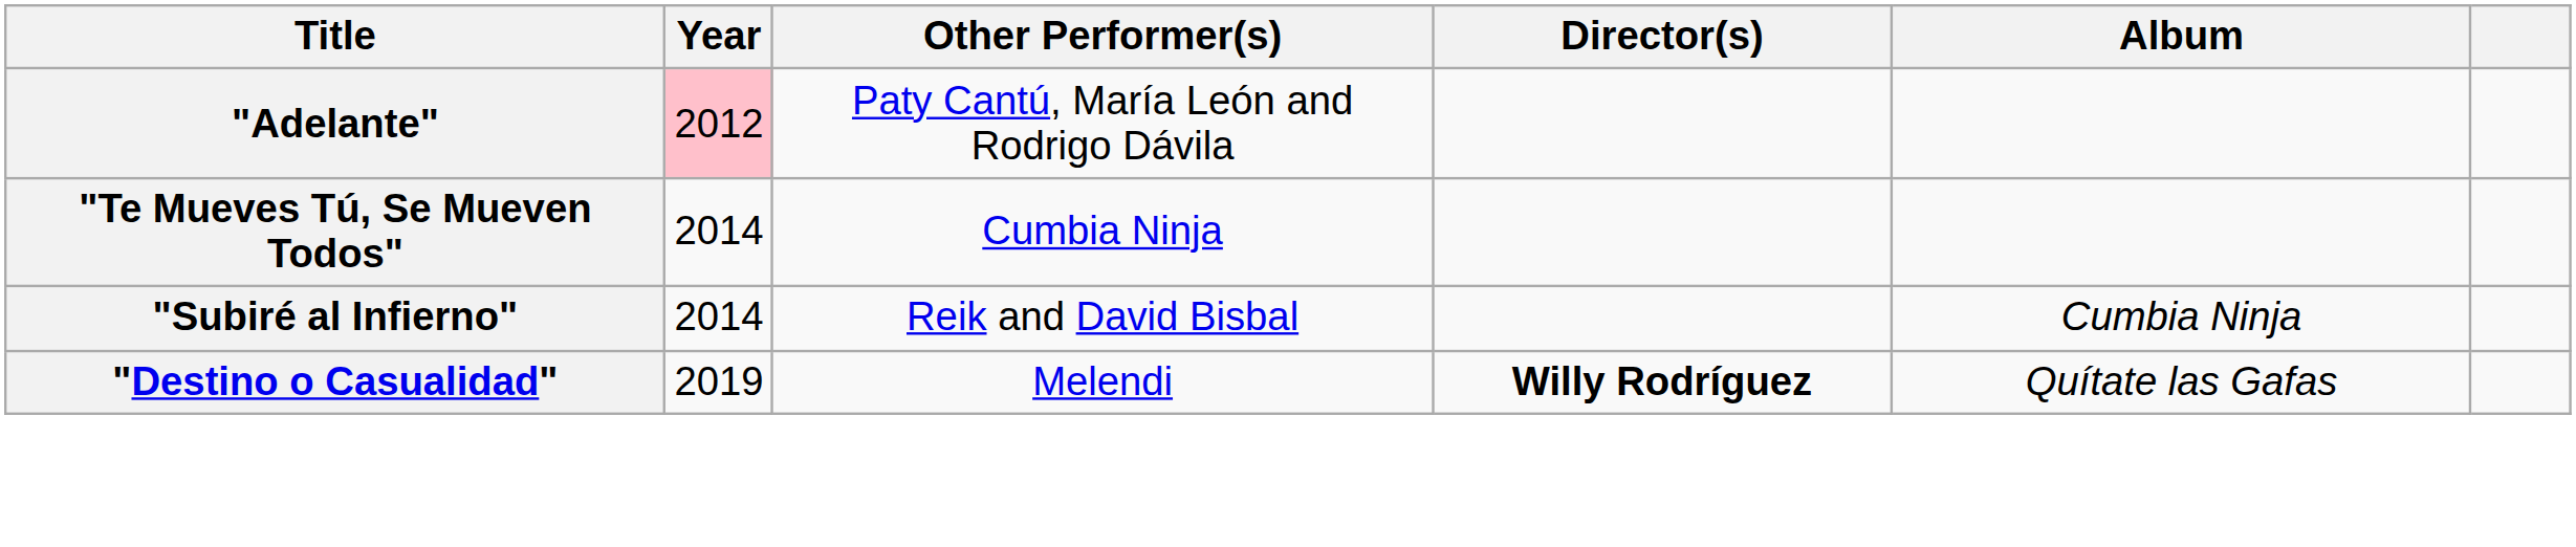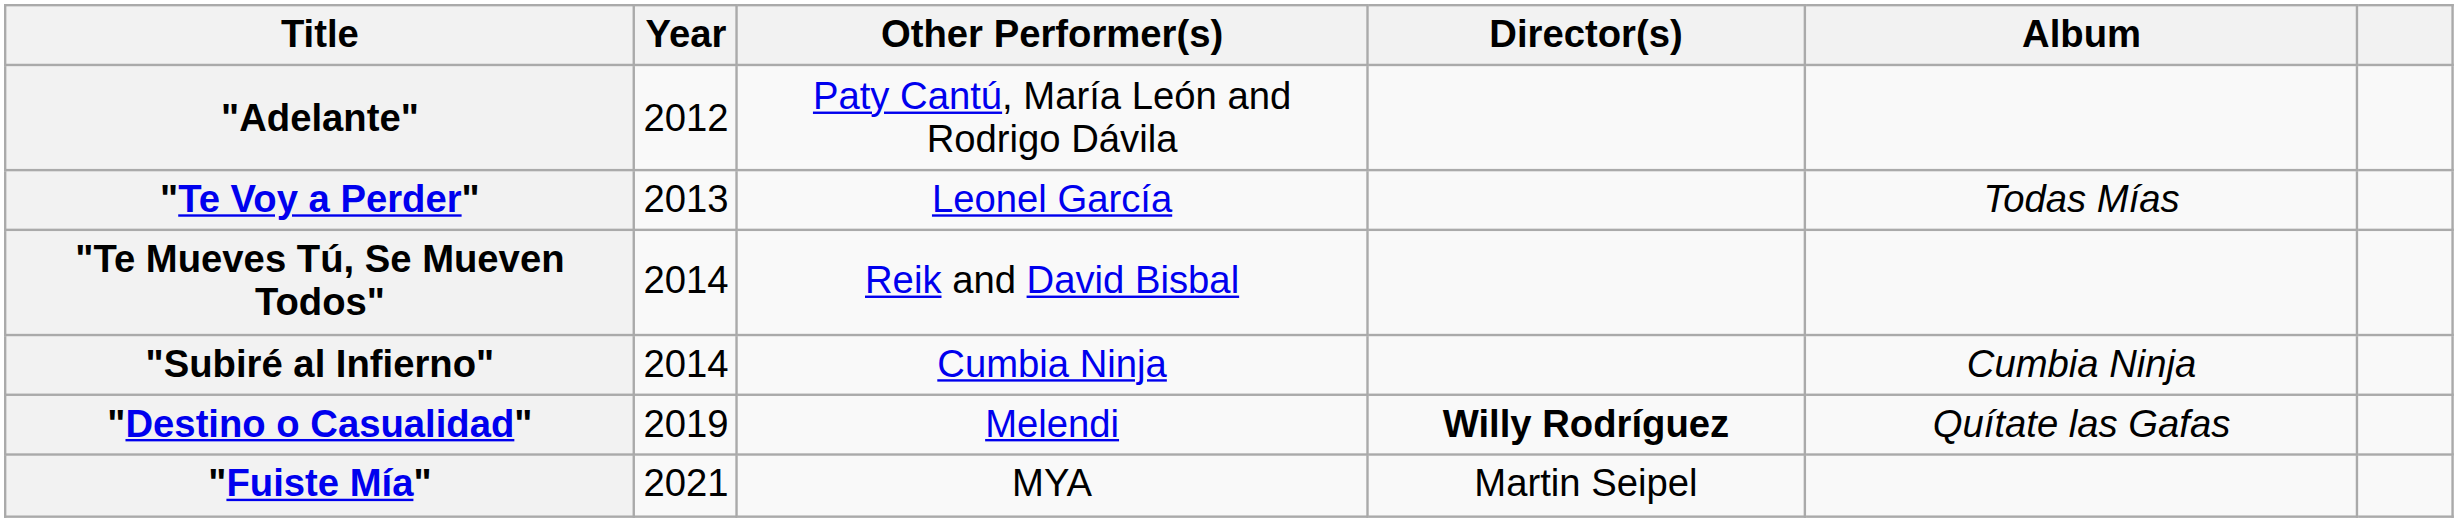"Adelante" | Year: pink background -> no background
+ row: "Te Voy a Perder" | 2013 | Leonel García | Todas Mías
"Te Mueves Tú, Se Mueven Todos" | Other Performer(s): Cumbia Ninja -> Reik and David Bisbal
"Subiré al Infierno" | Other Performer(s): Reik and David Bisbal -> Cumbia Ninja
+ row: "Fuiste Mía" | 2021 | MYA | Martin Seipel
